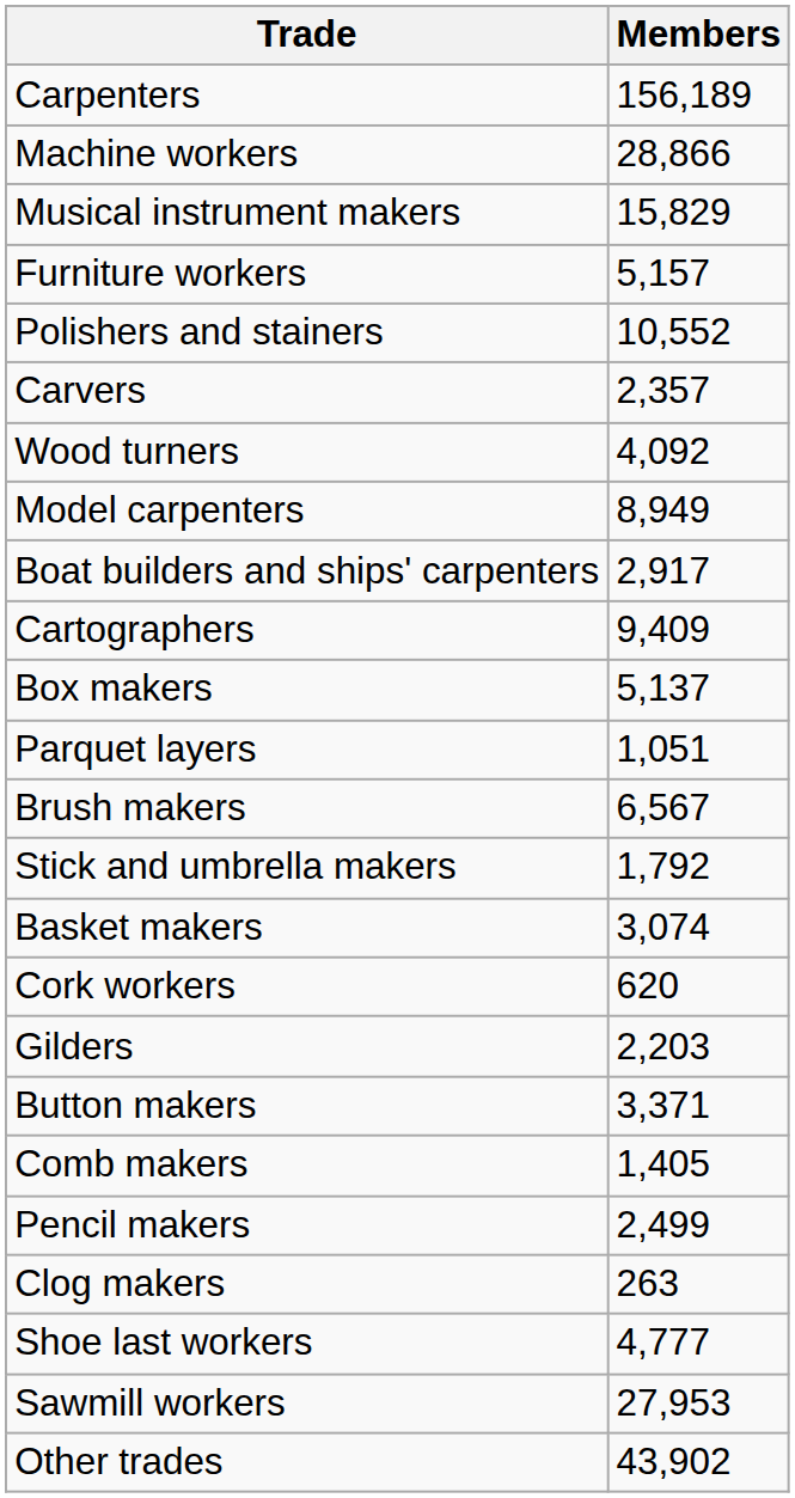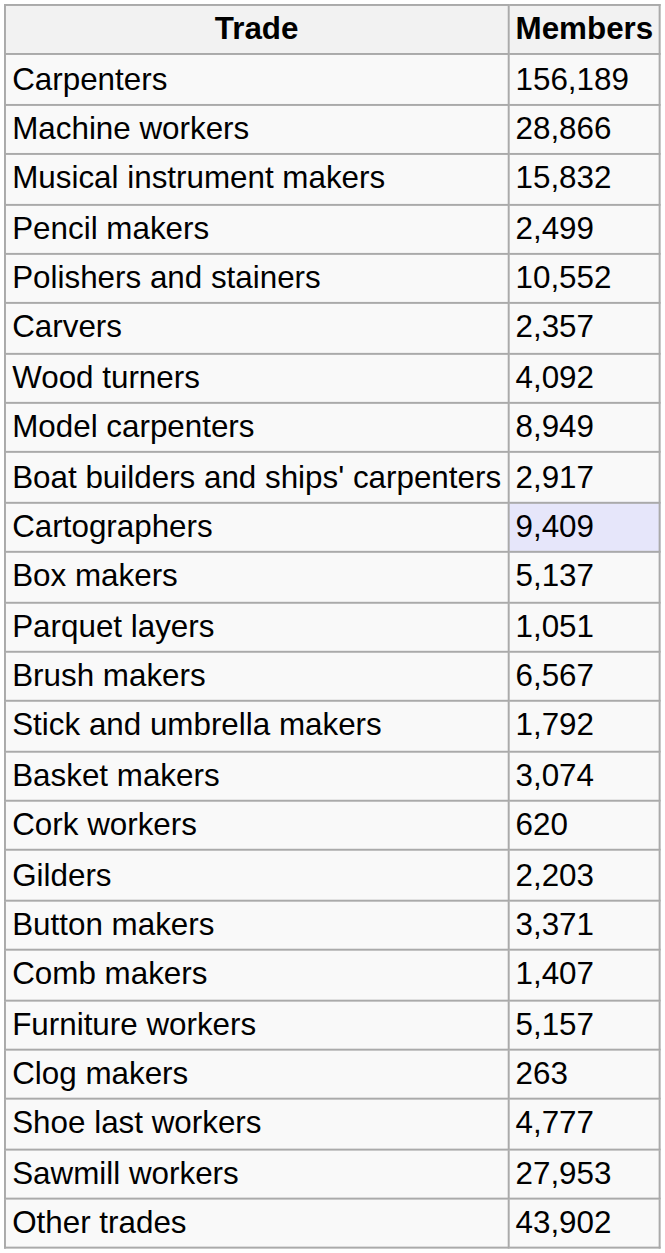Musical instrument makers | Members: 15,829 -> 15,832
rows swapped: Furniture workers <-> Pencil makers
Cartographers | Members: no background -> lavender background
Comb makers | Members: 1,405 -> 1,407
